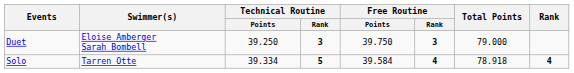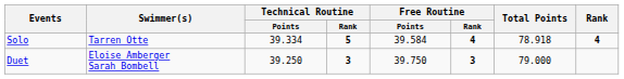rows swapped: Solo <-> Duet
